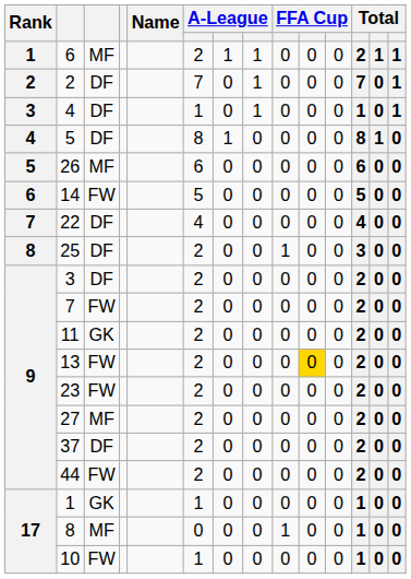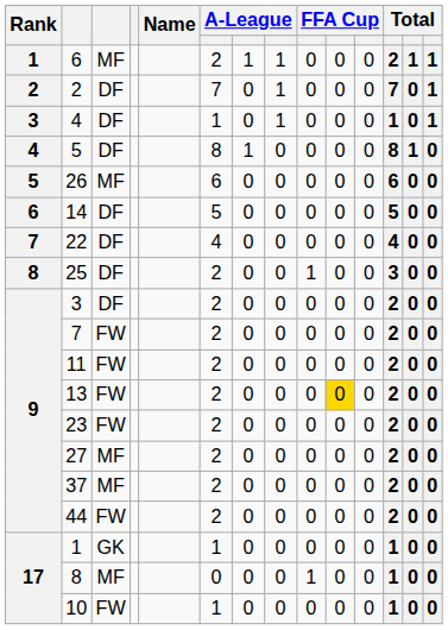14 | column 3: FW -> DF
11 | column 3: GK -> FW
37 | column 3: DF -> MF
